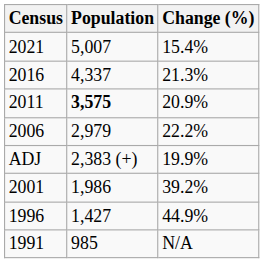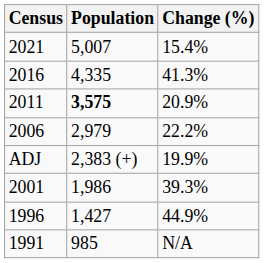2016 | Population: 4,337 -> 4,335
2016 | Change (%): 21.3% -> 41.3%
2001 | Change (%): 39.2% -> 39.3%
